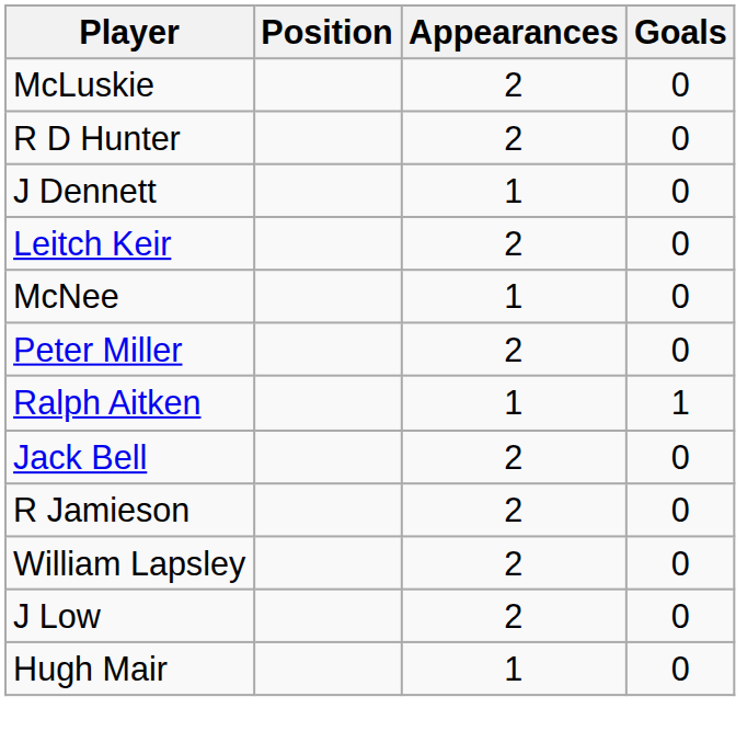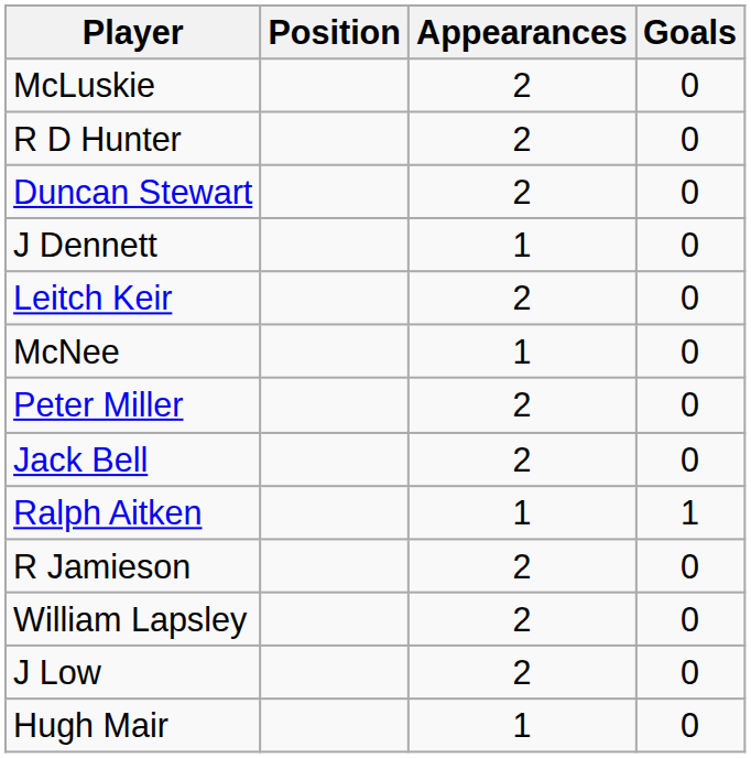+ row: Duncan Stewart | 2 | 0
rows swapped: Ralph Aitken <-> Jack Bell
